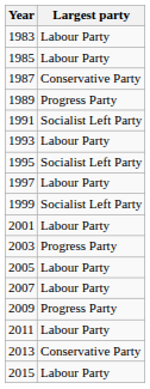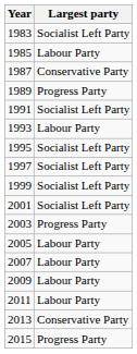1983 | Largest party: Labour Party -> Socialist Left Party
1997 | Largest party: Labour Party -> Socialist Left Party
2001 | Largest party: Labour Party -> Socialist Left Party
2009 | Largest party: Progress Party -> Labour Party
2015 | Largest party: Labour Party -> Progress Party
